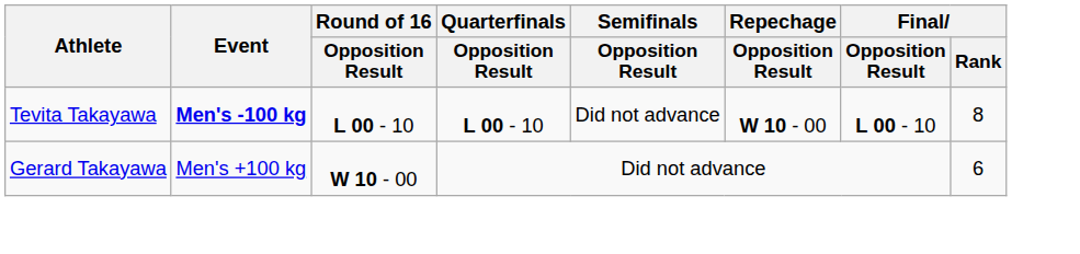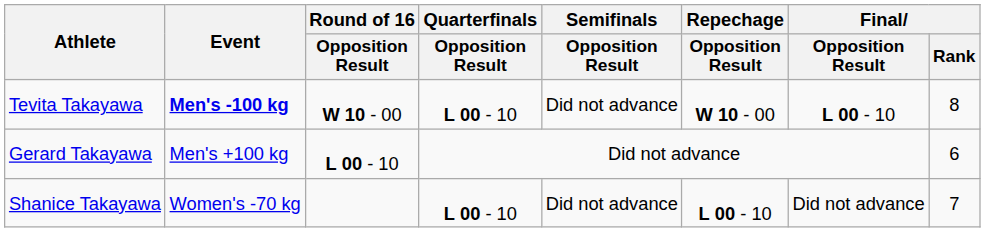Tevita Takayawa | Round of 16 / Opposition Result: L 00 - 10 -> W 10 - 00
Gerard Takayawa | Round of 16 / Opposition Result: W 10 - 00 -> L 00 - 10
+ row: Shanice Takayawa | Women's -70 kg | L 00 - 10 | Did not advance | L 00 - 10 | Did not advance | 7
